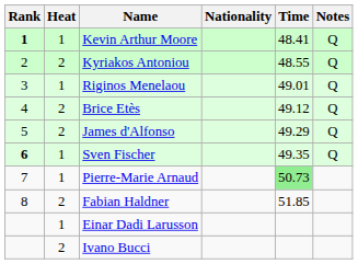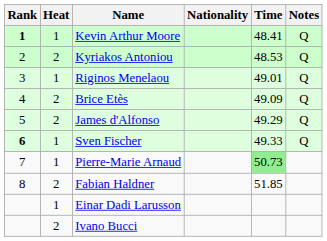Kyriakos Antoniou | Time: 48.55 -> 48.53
Brice Etès | Time: 49.12 -> 49.09
Sven Fischer | Time: 49.35 -> 49.33
